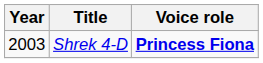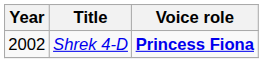Shrek 4-D | Year: 2003 -> 2002
